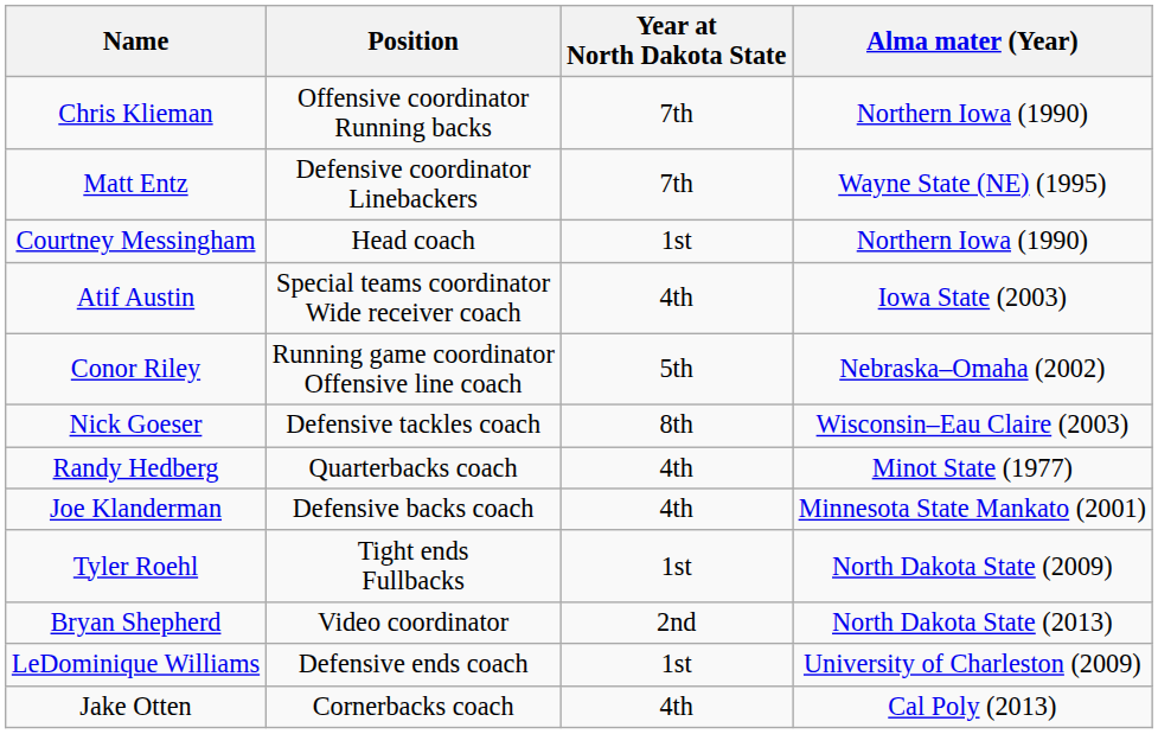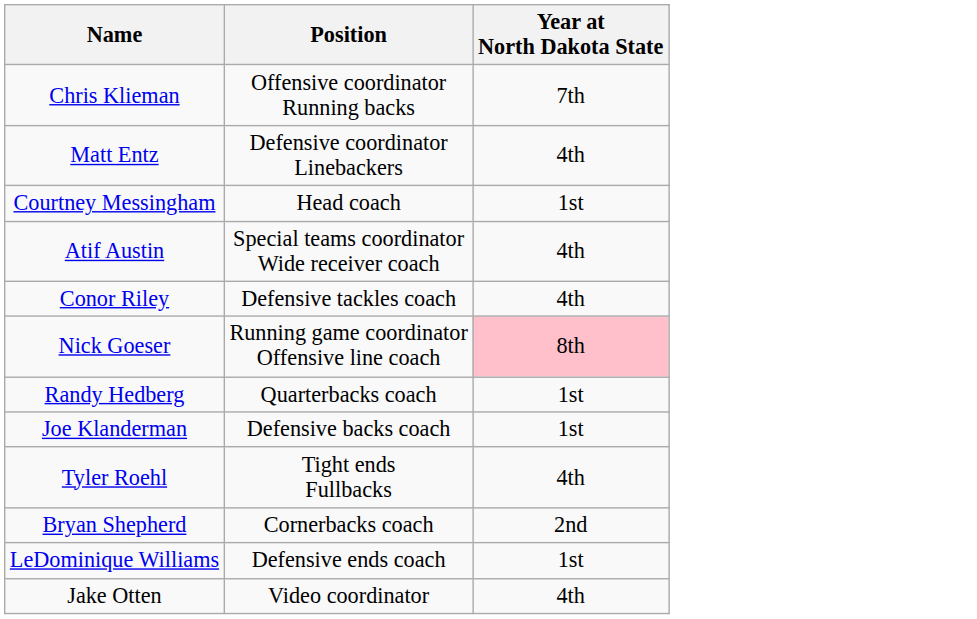- column: Alma mater (Year) | Northern Iowa (1990) | Wayne State (NE) (1995) | Northern Iowa (1990) | Iowa State (2003) | Nebraska–Omaha (2002) | Wisconsin–Eau Claire (2003) | Minot State (1977) | Minnesota State Mankato (2001) | North Dakota State (2009) | North Dakota State (2013) | University of Charleston (2009) | Cal Poly (2013)
Matt Entz | Year at North Dakota State: 7th -> 4th
Conor Riley | Position: Running game coordinator Offensive line coach -> Defensive tackles coach
Conor Riley | Year at North Dakota State: 5th -> 4th
Nick Goeser | Position: Defensive tackles coach -> Running game coordinator Offensive line coach
Nick Goeser | Year at North Dakota State: no background -> pink background
Randy Hedberg | Year at North Dakota State: 4th -> 1st
Joe Klanderman | Year at North Dakota State: 4th -> 1st
Tyler Roehl | Year at North Dakota State: 1st -> 4th
Bryan Shepherd | Position: Video coordinator -> Cornerbacks coach
Jake Otten | Position: Cornerbacks coach -> Video coordinator
